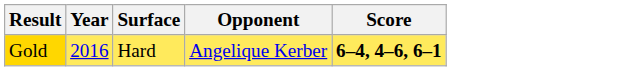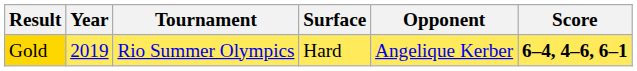+ column: Tournament | Rio Summer Olympics
Gold | Year: 2016 -> 2019
